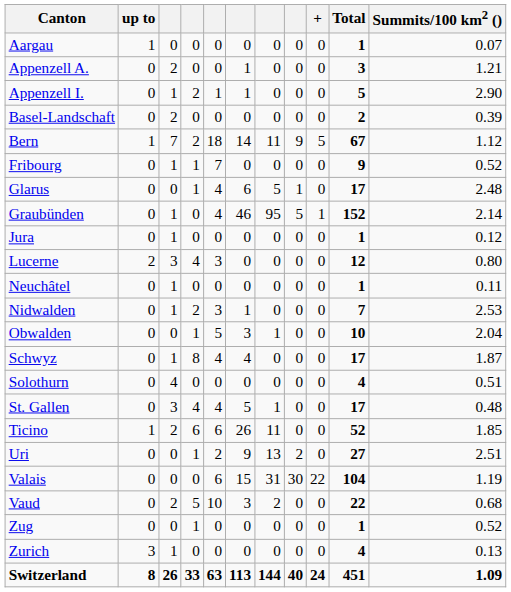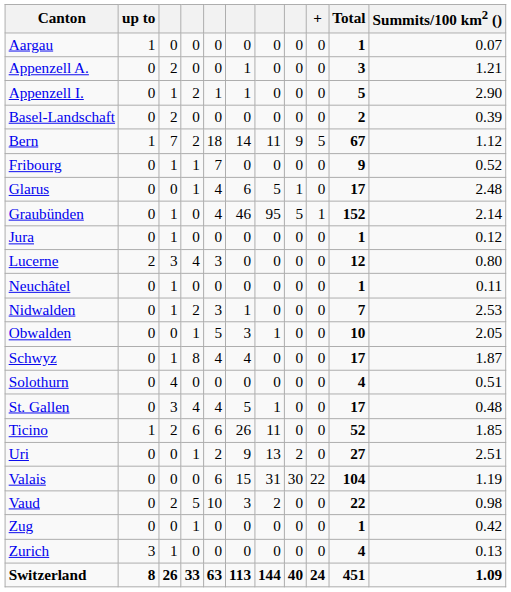Obwalden | Summits/100 km2 (): 2.04 -> 2.05
Vaud | Summits/100 km2 (): 0.68 -> 0.98
Zug | Summits/100 km2 (): 0.52 -> 0.42
